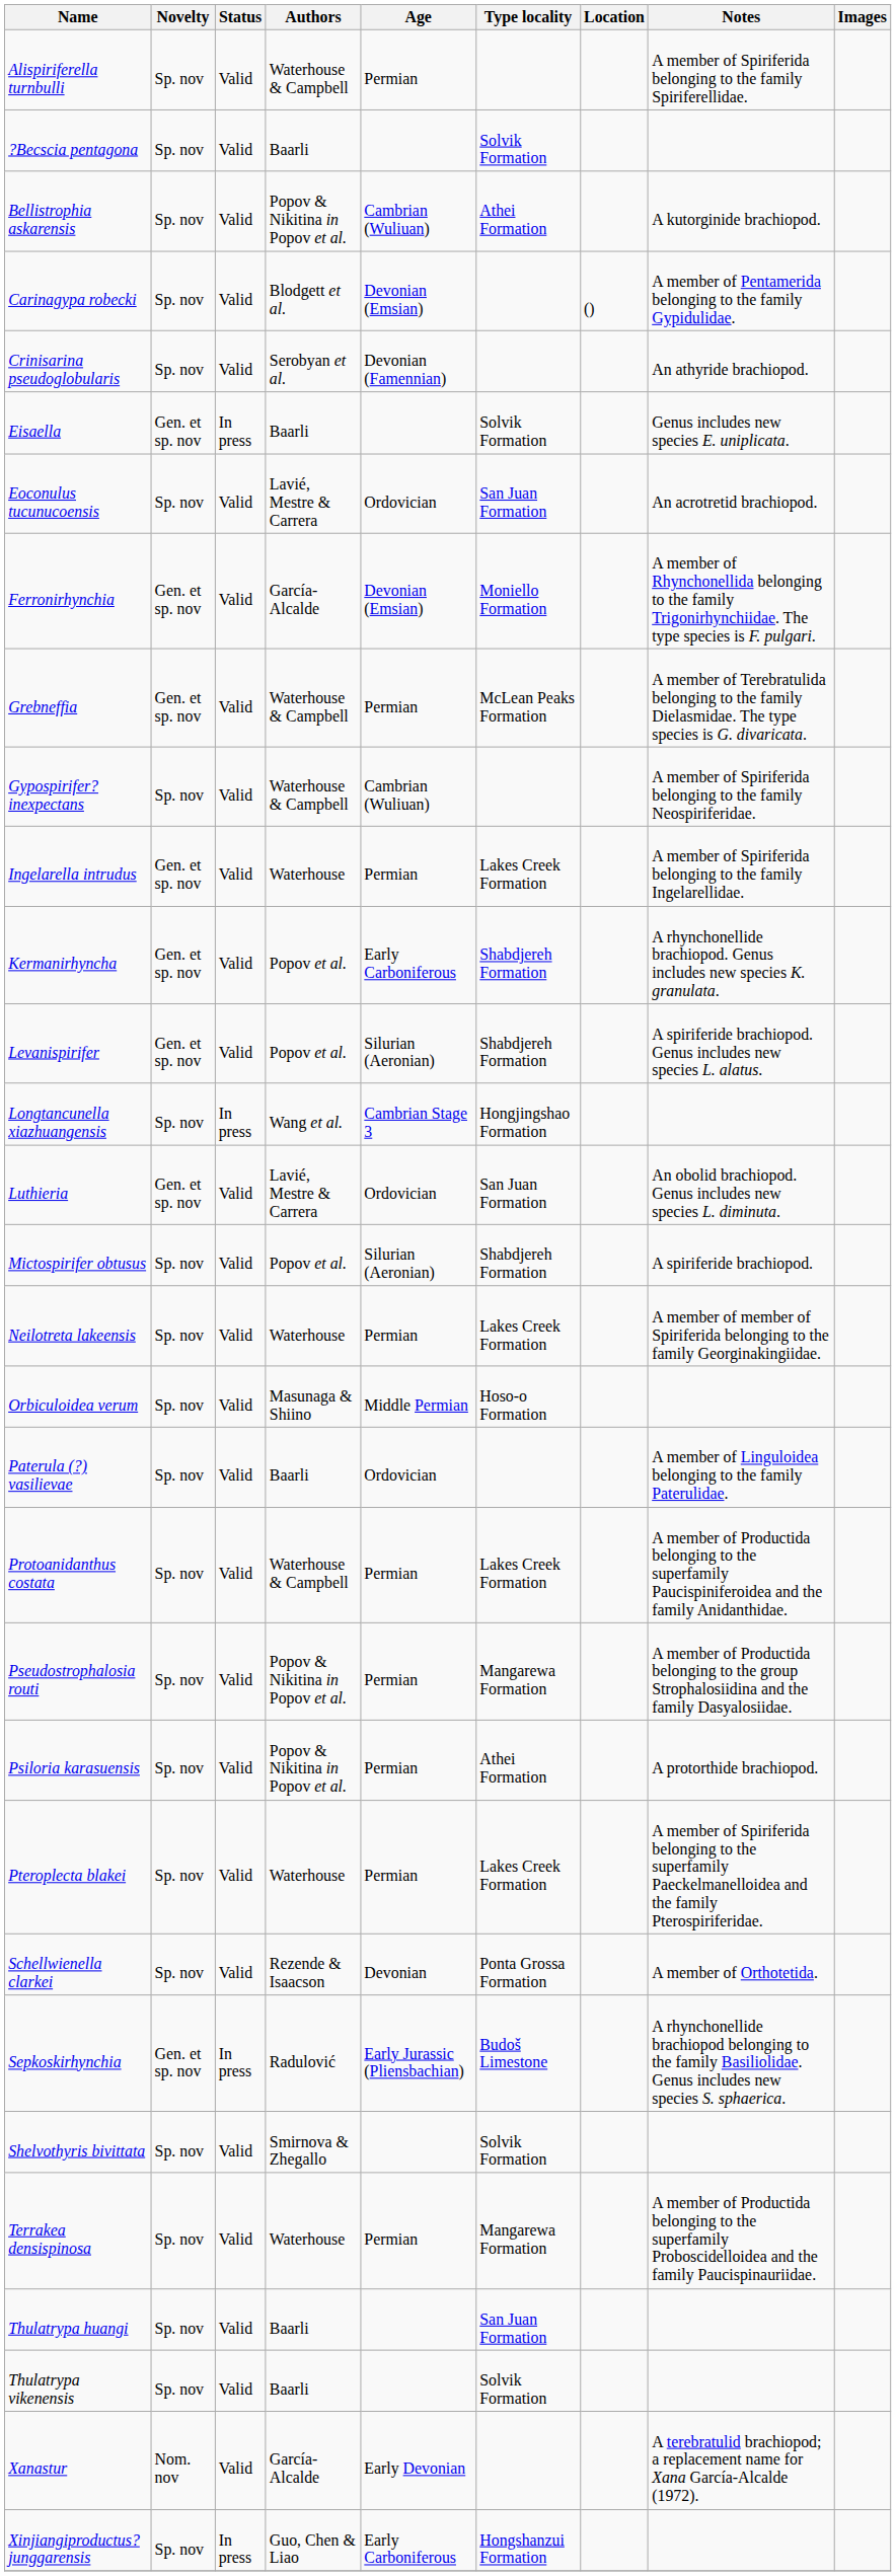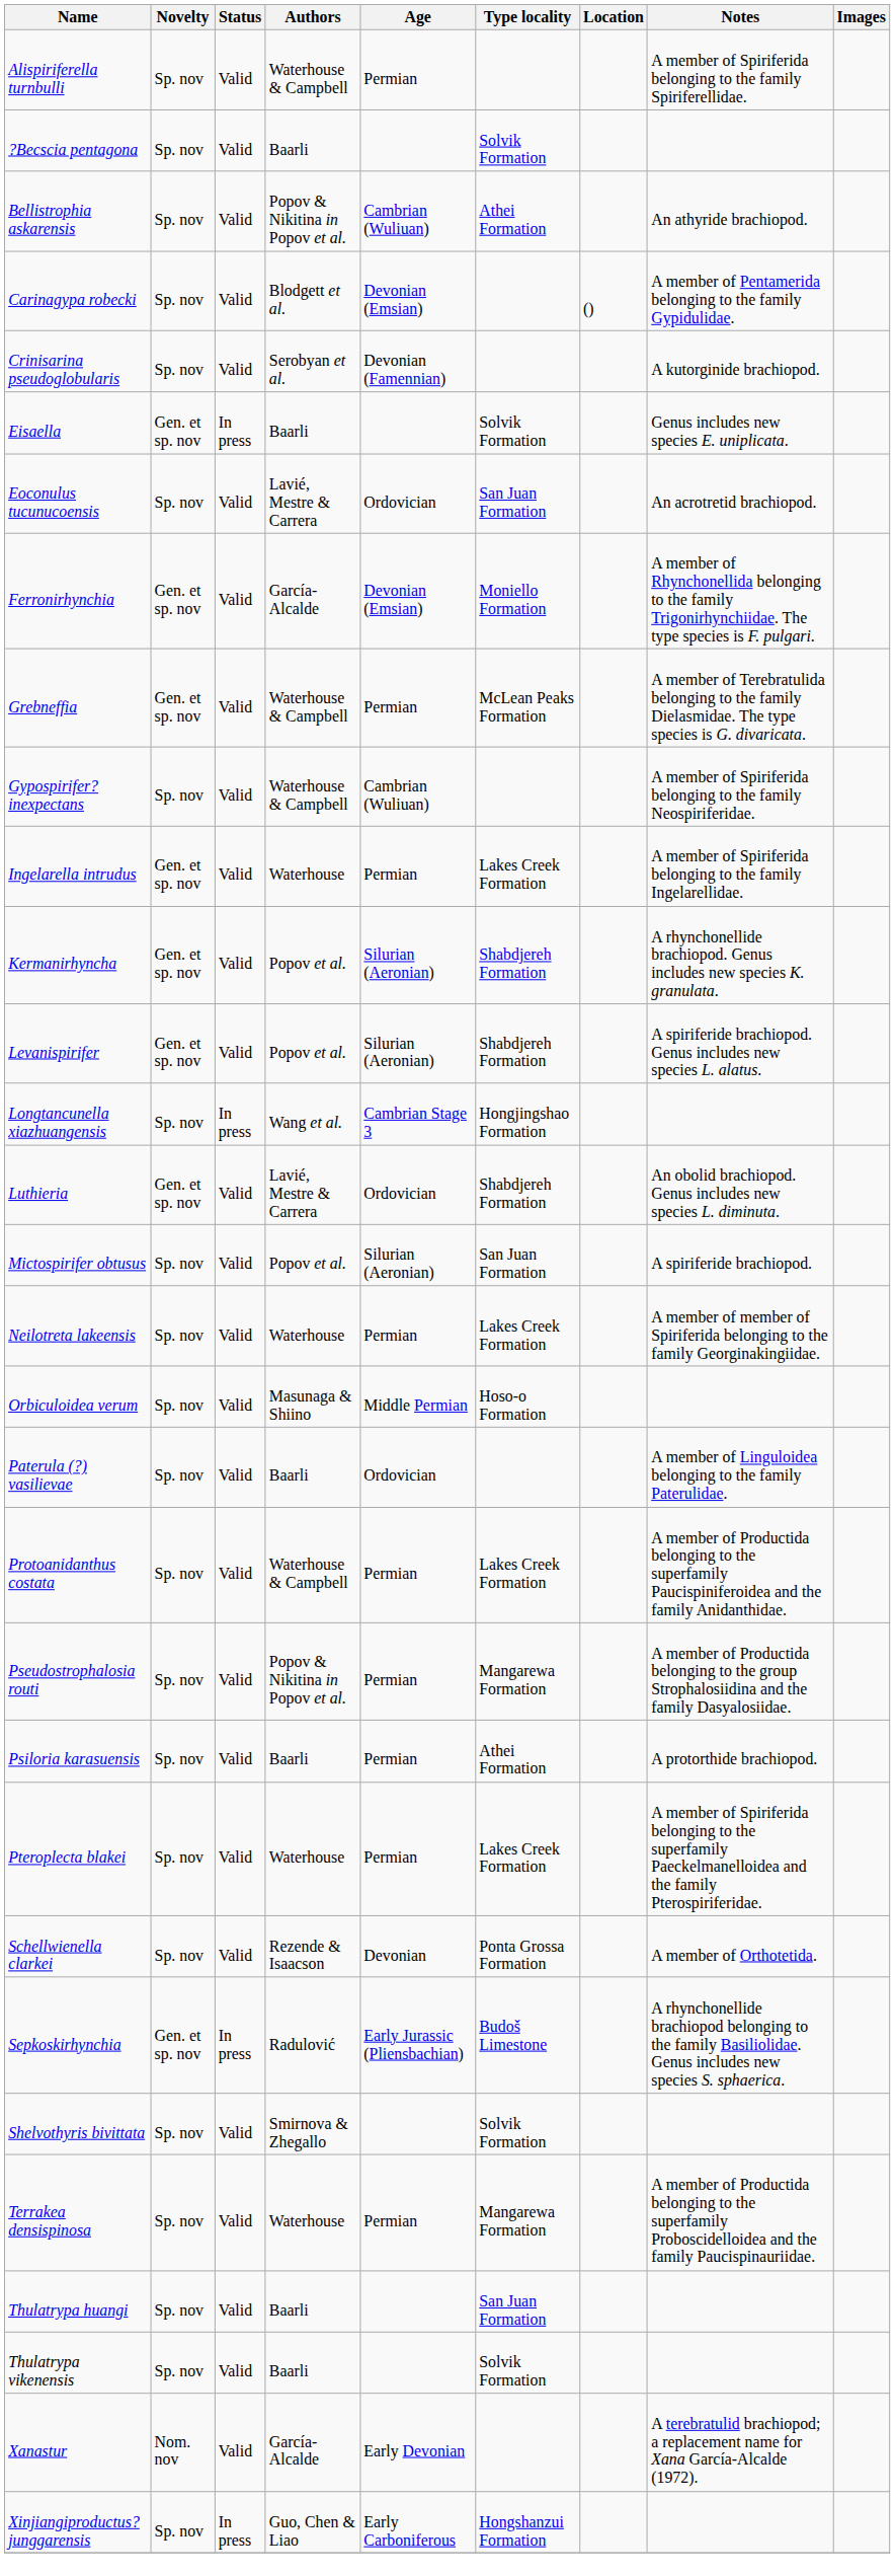Bellistrophia askarensis | Notes: A kutorginide brachiopod. -> An athyride brachiopod.
Crinisarina pseudoglobularis | Notes: An athyride brachiopod. -> A kutorginide brachiopod.
Kermanirhyncha | Age: Early Carboniferous -> Silurian (Aeronian)
Luthieria | Type locality: San Juan Formation -> Shabdjereh Formation
Mictospirifer obtusus | Type locality: Shabdjereh Formation -> San Juan Formation
Psiloria karasuensis | Authors: Popov & Nikitina in Popov et al. -> Baarli
